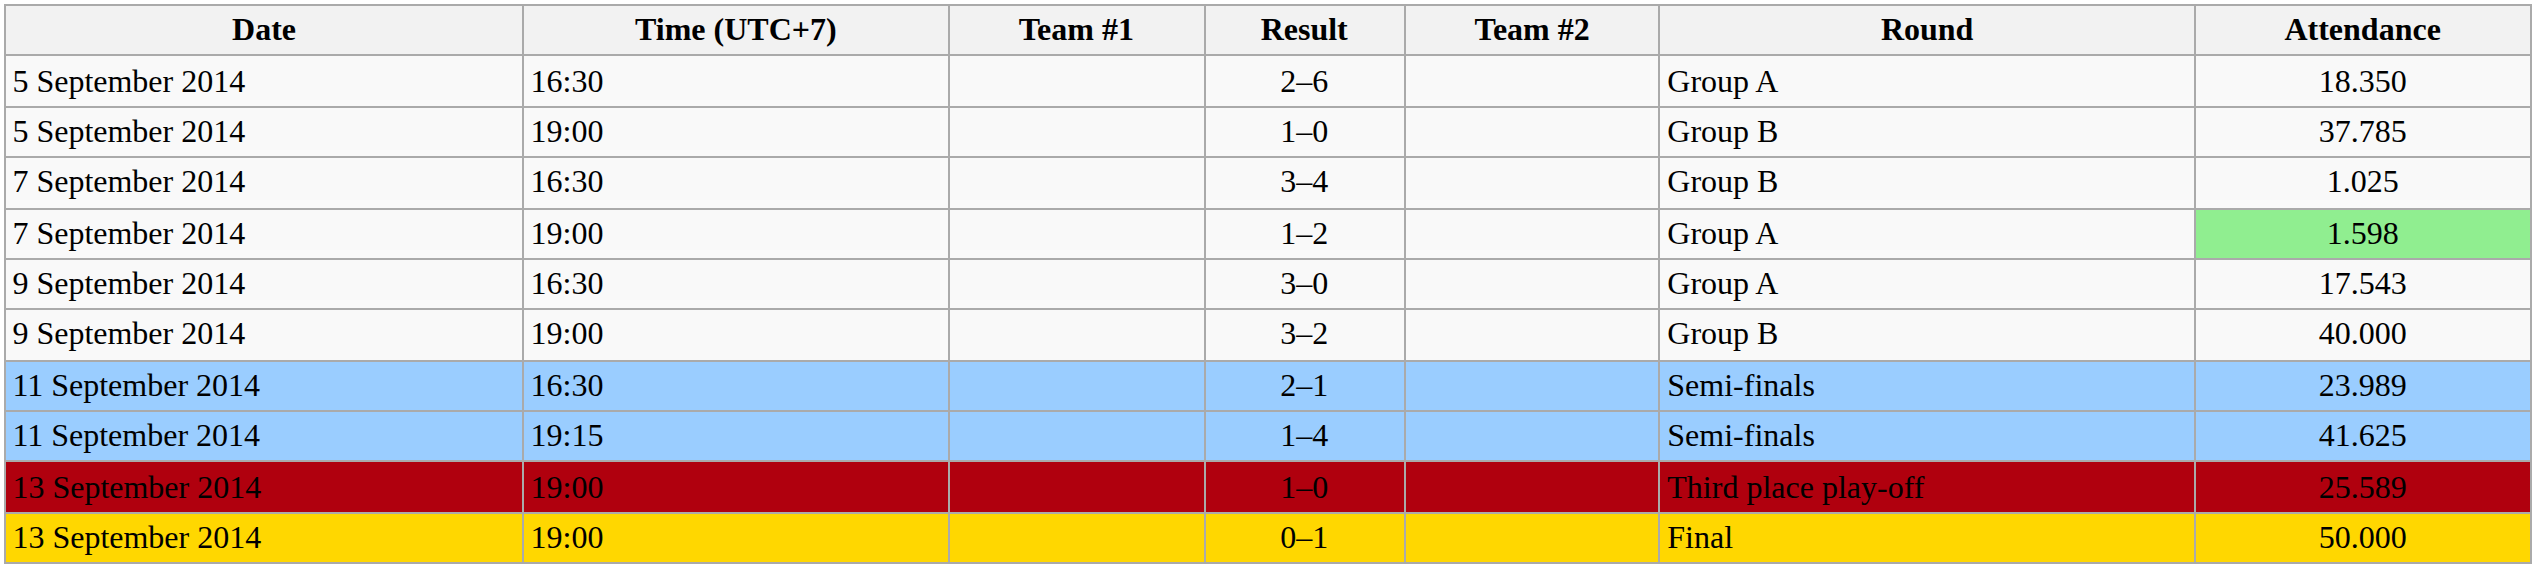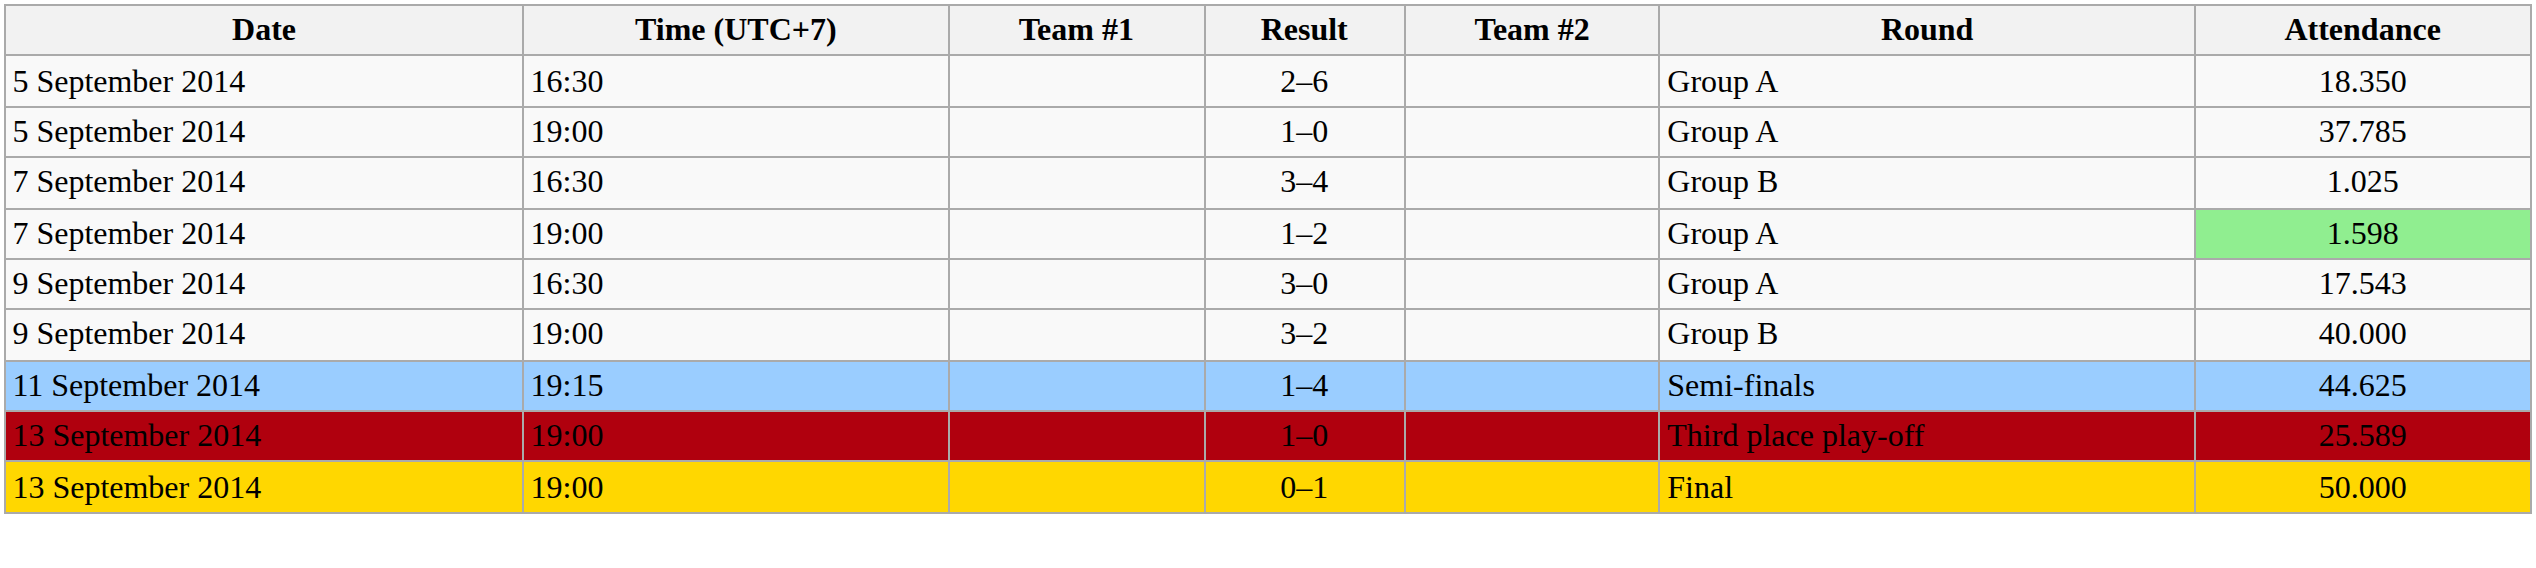5 September 2014 / 1–0 | Round: Group B -> Group A
- row: 11 September 2014 | 16:30 | 2–1 | Semi-finals | 23.989
1–4 | Attendance: 41.625 -> 44.625
